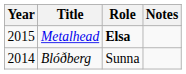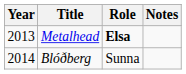Metalhead | Year: 2015 -> 2013
